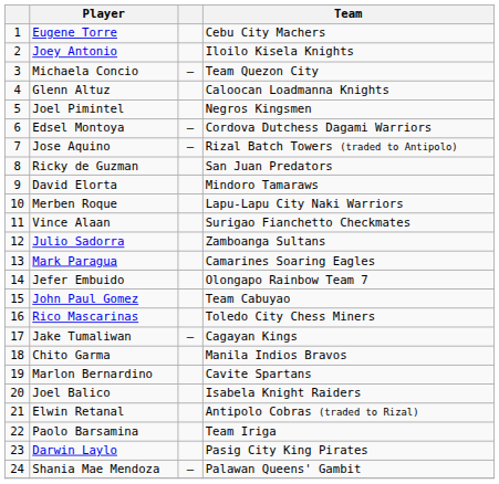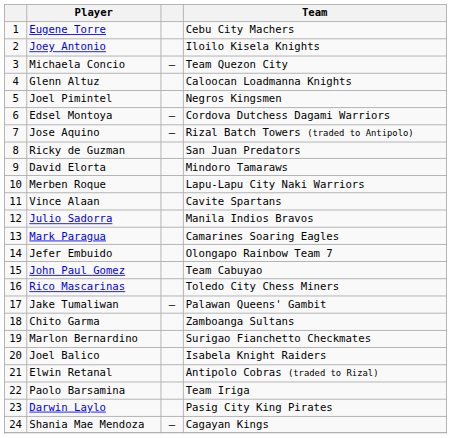Vince Alaan | Team: Surigao Fianchetto Checkmates -> Cavite Spartans
Julio Sadorra | Team: Zamboanga Sultans -> Manila Indios Bravos
Jake Tumaliwan | Team: Cagayan Kings -> Palawan Queens' Gambit
Chito Garma | Team: Manila Indios Bravos -> Zamboanga Sultans
Marlon Bernardino | Team: Cavite Spartans -> Surigao Fianchetto Checkmates
Shania Mae Mendoza | Team: Palawan Queens' Gambit -> Cagayan Kings
